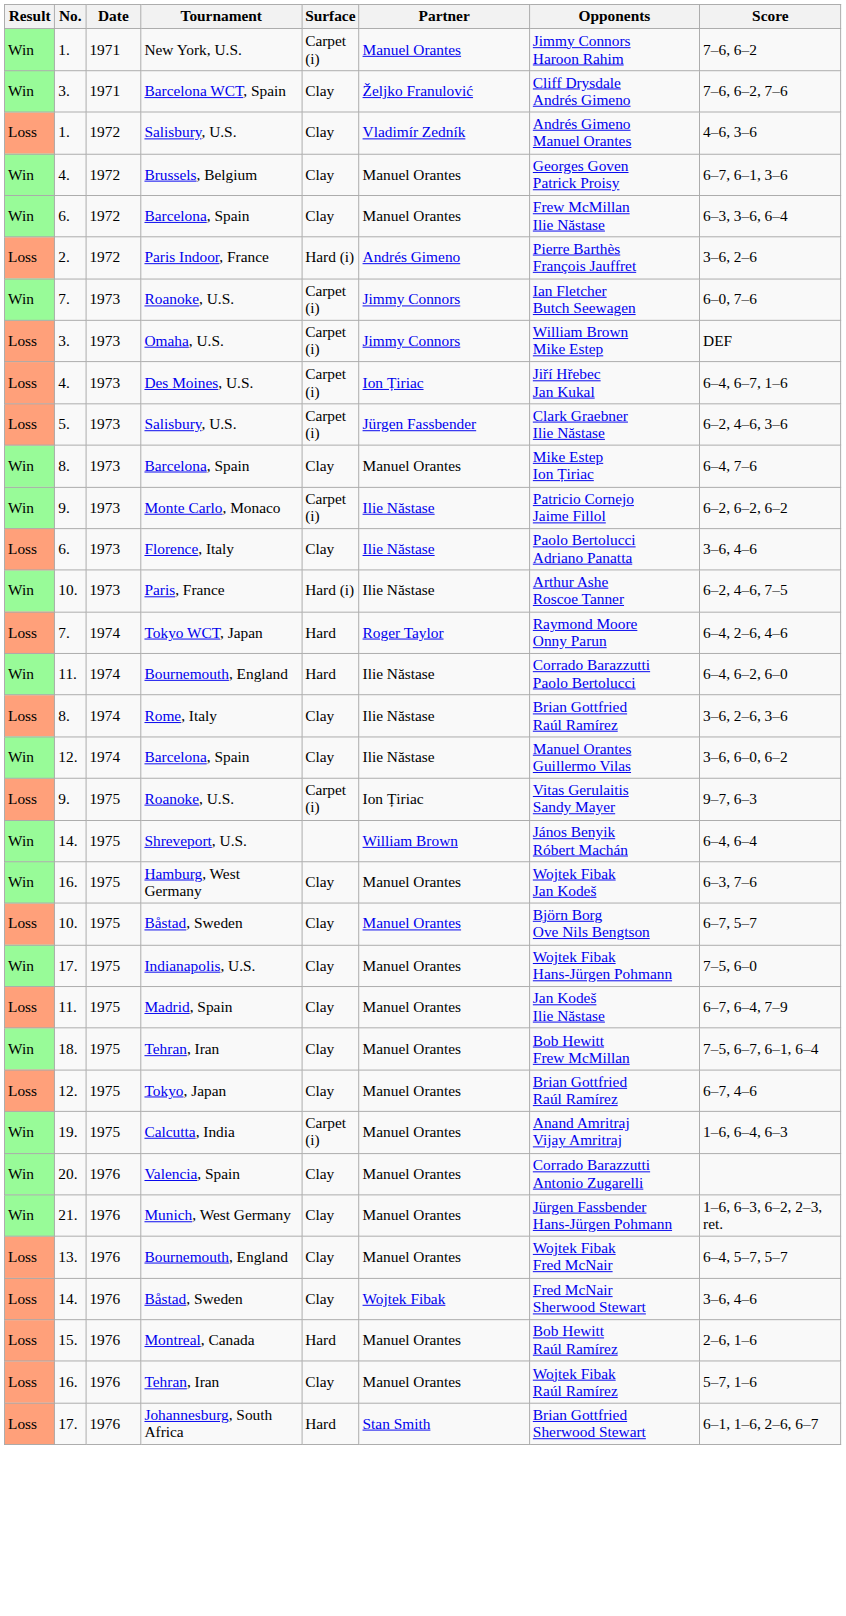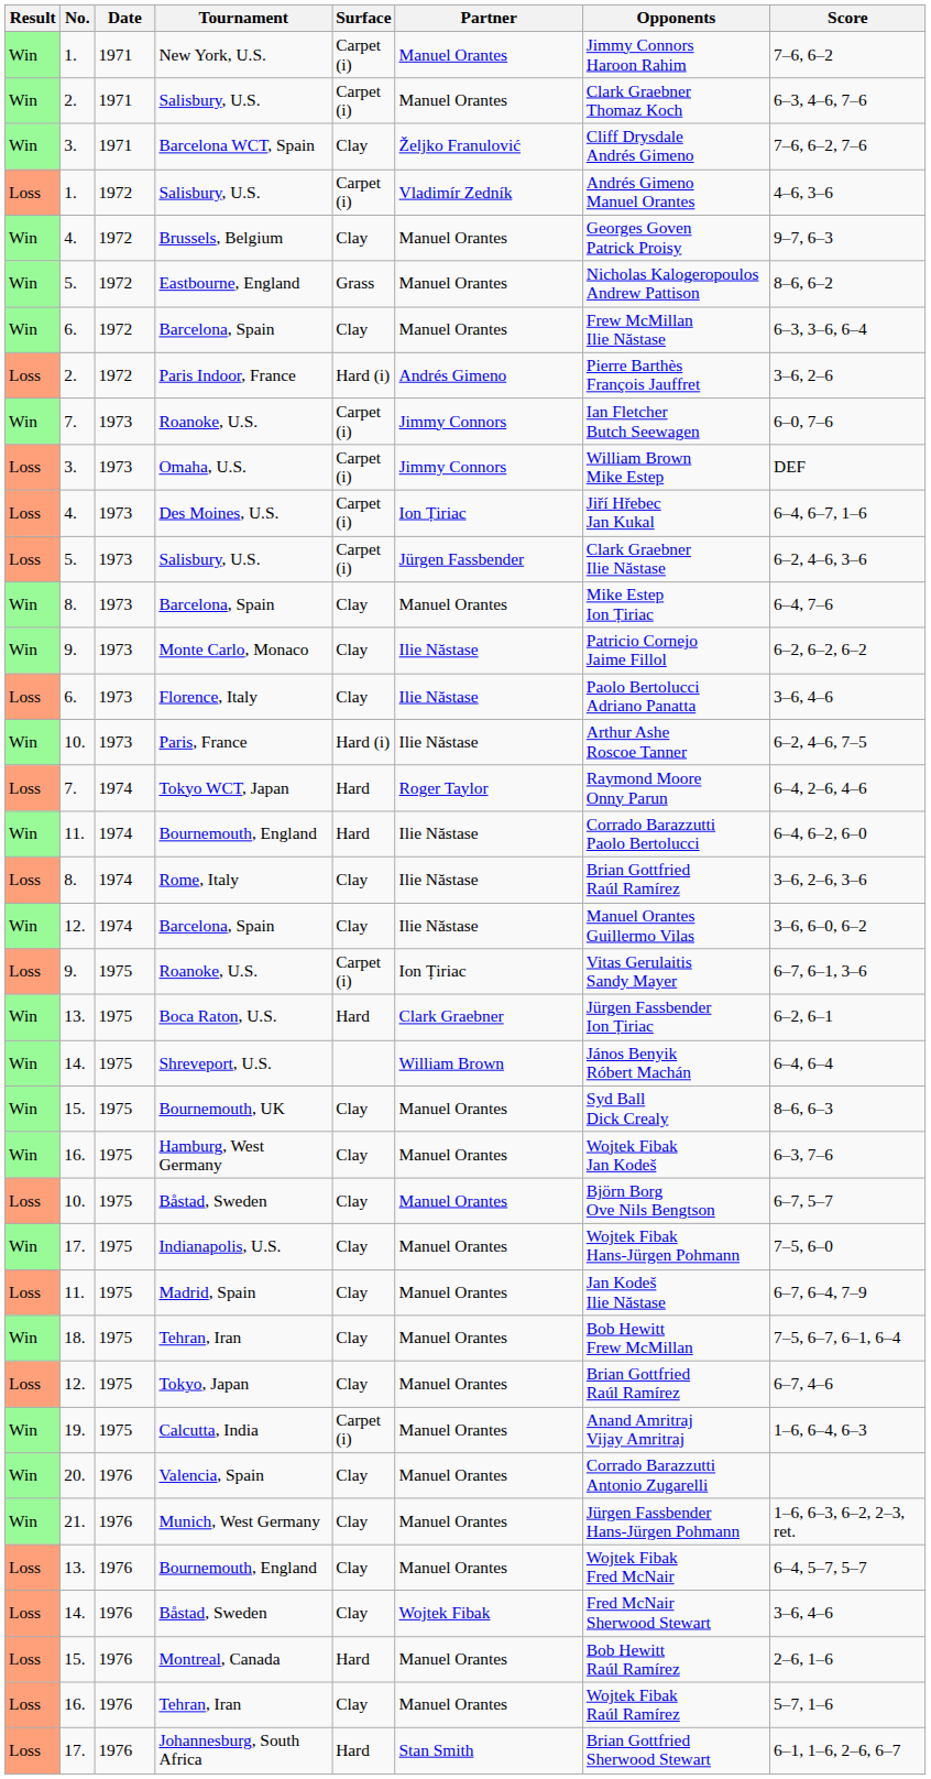+ row: Win | 2. | 1971 | Salisbury, U.S. | Carpet (i) | Manuel Orantes | Clark Graebner Thomaz Koch | 6–3, 4–6, 7–6
1. / Salisbury, U.S. | Surface: Clay -> Carpet (i)
Brussels, Belgium | Score: 6–7, 6–1, 3–6 -> 9–7, 6–3
+ row: Win | 5. | 1972 | Eastbourne, England | Grass | Manuel Orantes | Nicholas Kalogeropoulos Andrew Pattison | 8–6, 6–2
Monte Carlo, Monaco | Surface: Carpet (i) -> Clay
9. / Roanoke, U.S. | Score: 9–7, 6–3 -> 6–7, 6–1, 3–6
+ row: Win | 13. | 1975 | Boca Raton, U.S. | Hard | Clark Graebner | Jürgen Fassbender Ion Țiriac | 6–2, 6–1
+ row: Win | 15. | 1975 | Bournemouth, UK | Clay | Manuel Orantes | Syd Ball Dick Crealy | 8–6, 6–3
